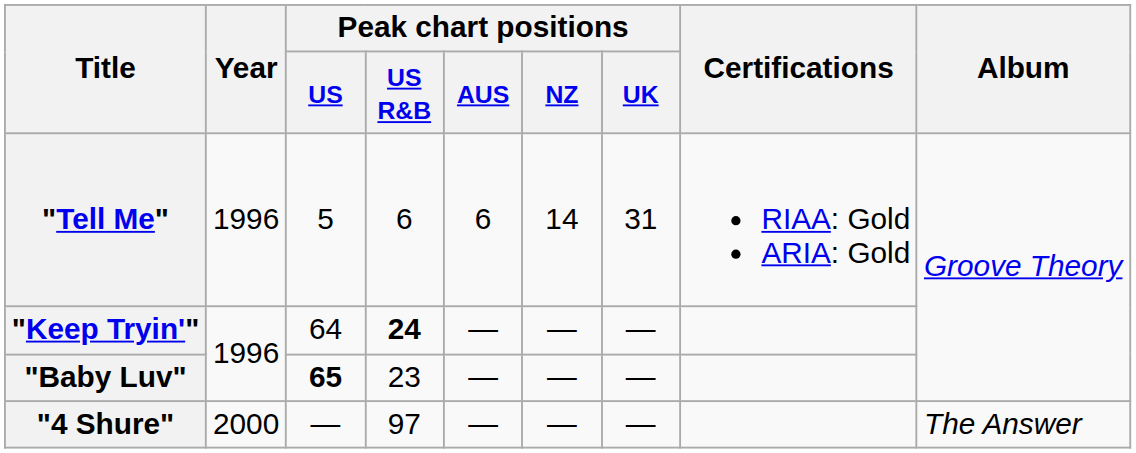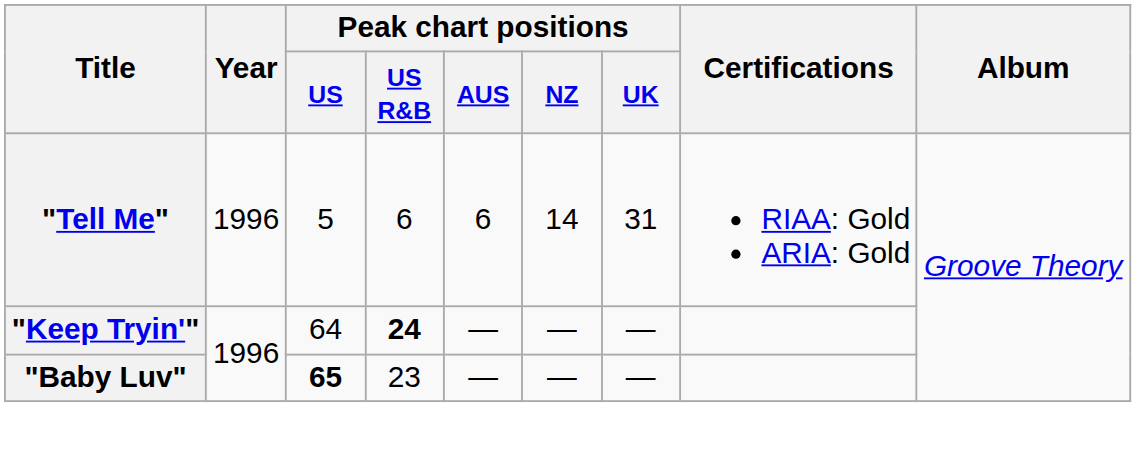- row: "4 Shure" | 2000 | — | 97 | — | — | — | The Answer
